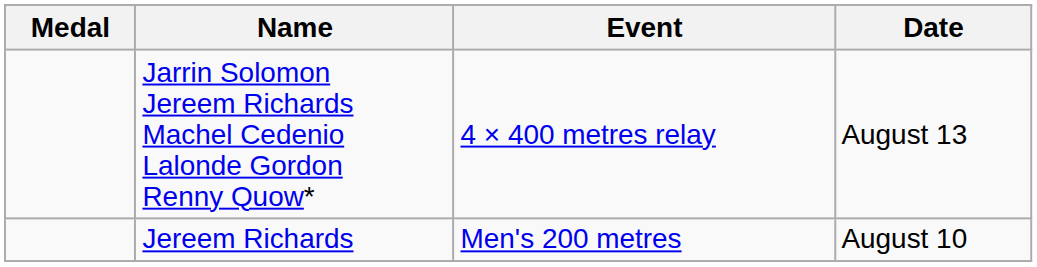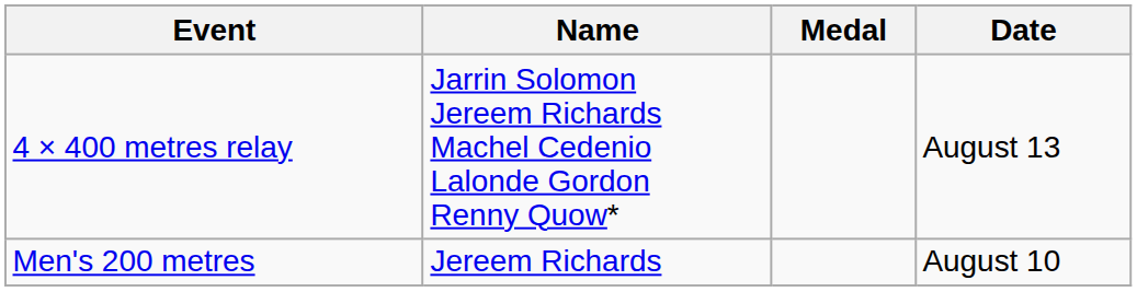columns swapped: Medal <-> Event
